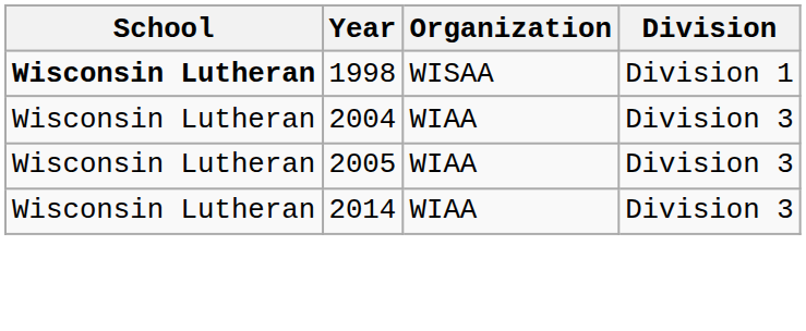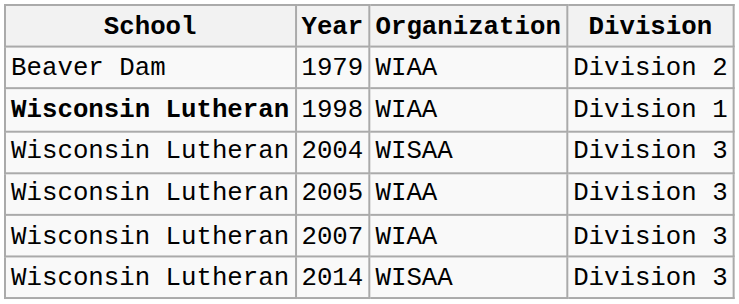+ row: Beaver Dam | 1979 | WIAA | Division 2
1998 | Organization: WISAA -> WIAA
2004 | Organization: WIAA -> WISAA
+ row: Wisconsin Lutheran | 2007 | WIAA | Division 3
2014 | Organization: WIAA -> WISAA
